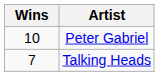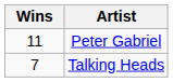Peter Gabriel | Wins: 10 -> 11
